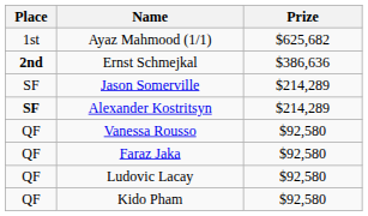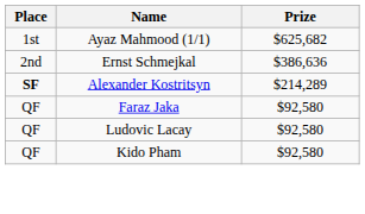Ernst Schmejkal | Place: bold -> normal
- row: SF | Jason Somerville | $214,289
- row: QF | Vanessa Rousso | $92,580
